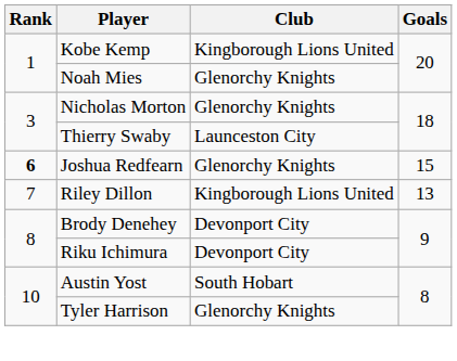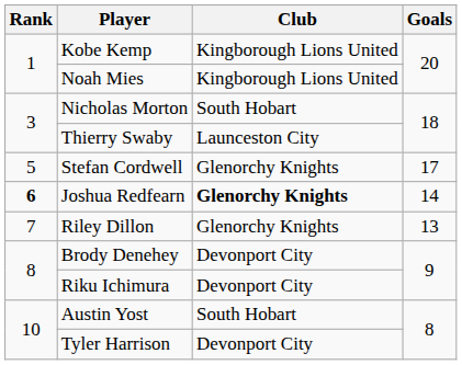Noah Mies | Club: Glenorchy Knights -> Kingborough Lions United
Nicholas Morton | Club: Glenorchy Knights -> South Hobart
+ row: 5 | Stefan Cordwell | Glenorchy Knights | 17
Joshua Redfearn | Club: normal -> bold
Joshua Redfearn | Goals: 15 -> 14
Riley Dillon | Club: Kingborough Lions United -> Glenorchy Knights
Tyler Harrison | Club: Glenorchy Knights -> Devonport City
